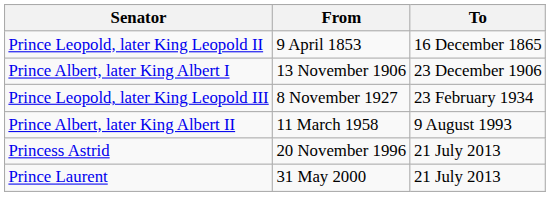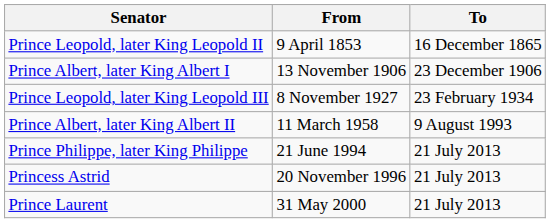+ row: Prince Philippe, later King Philippe | 21 June 1994 | 21 July 2013
